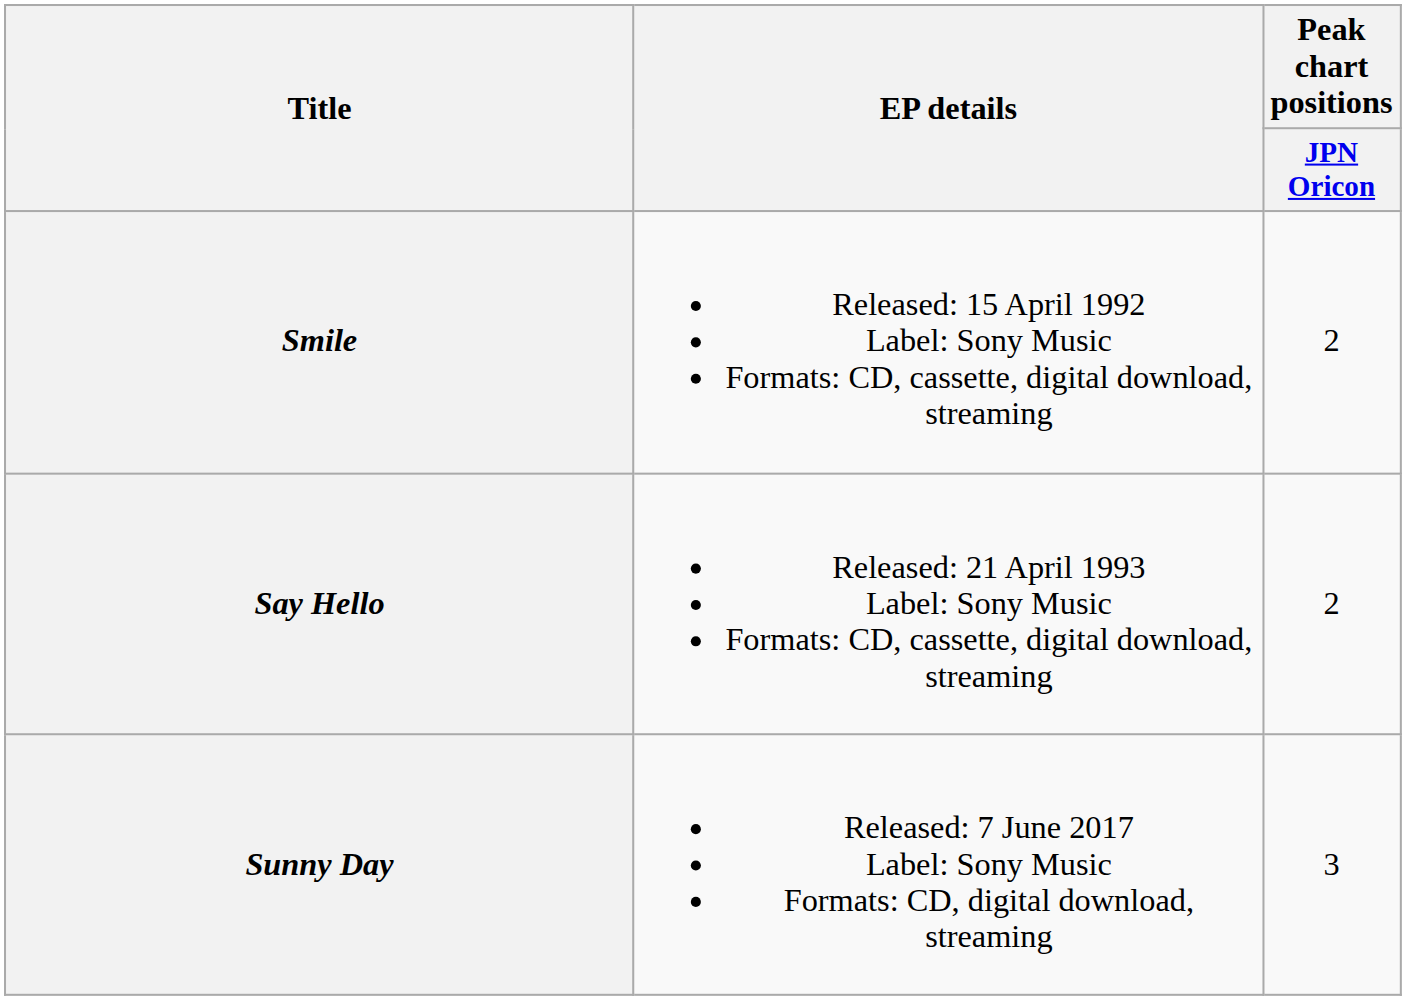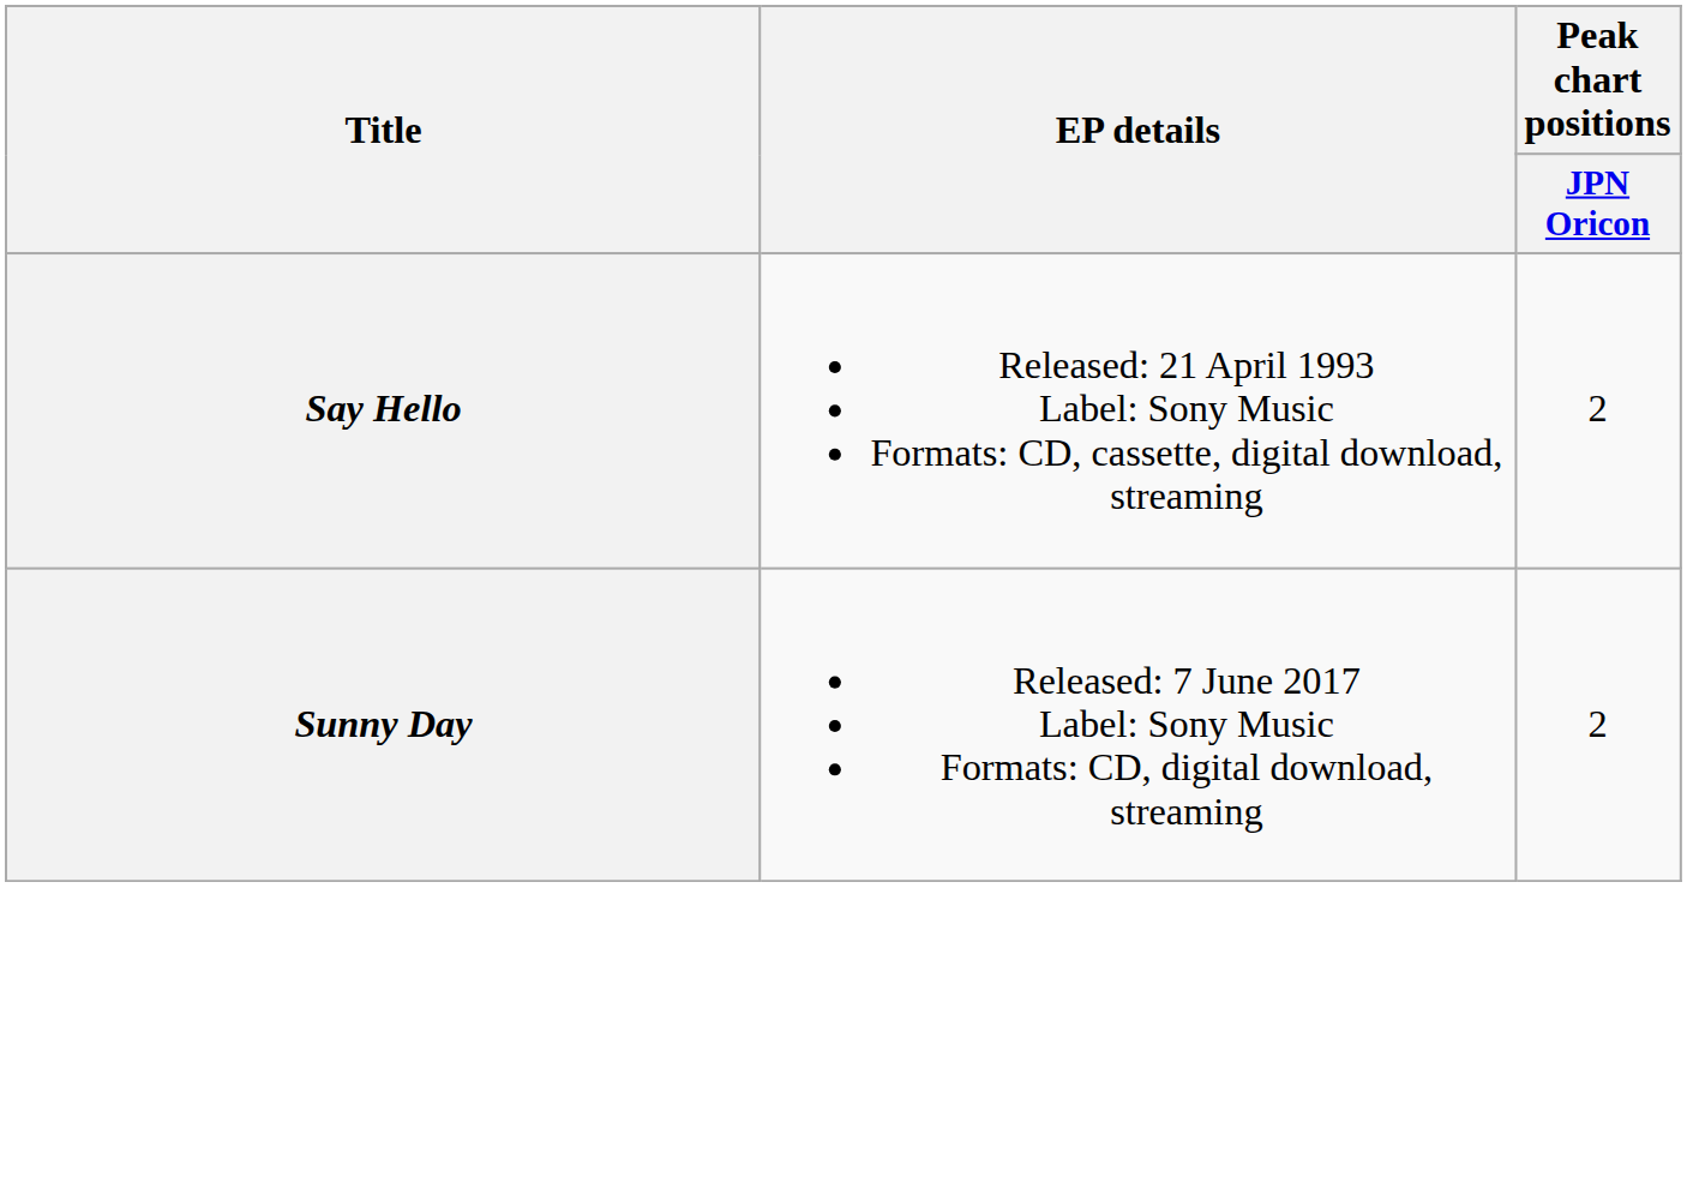- row: Smile | Released: 15 April 1992 Label: Sony Music Formats: CD, cassette, digital download, streaming | 2
Sunny Day | Peak chart positions / JPN Oricon: 3 -> 2
